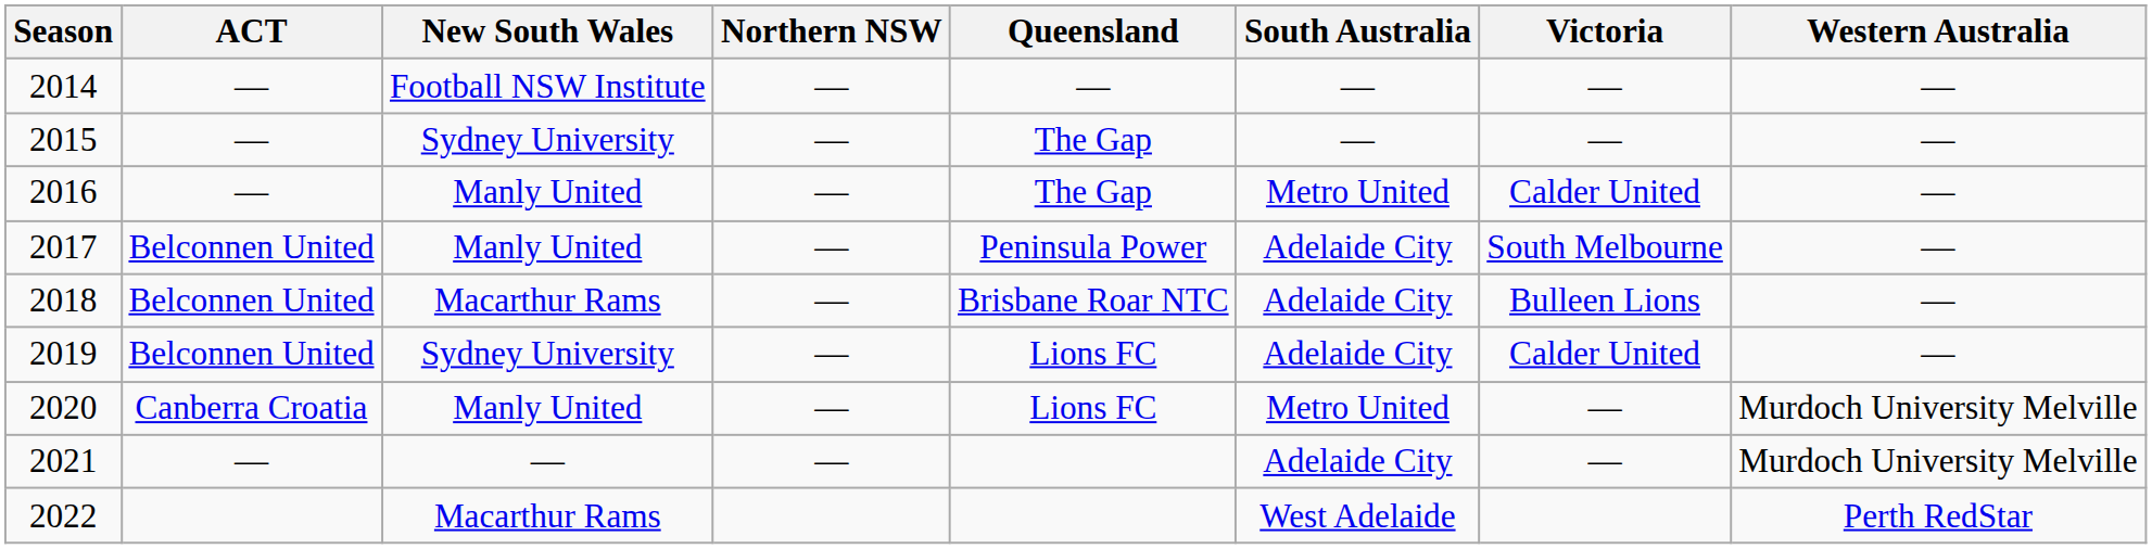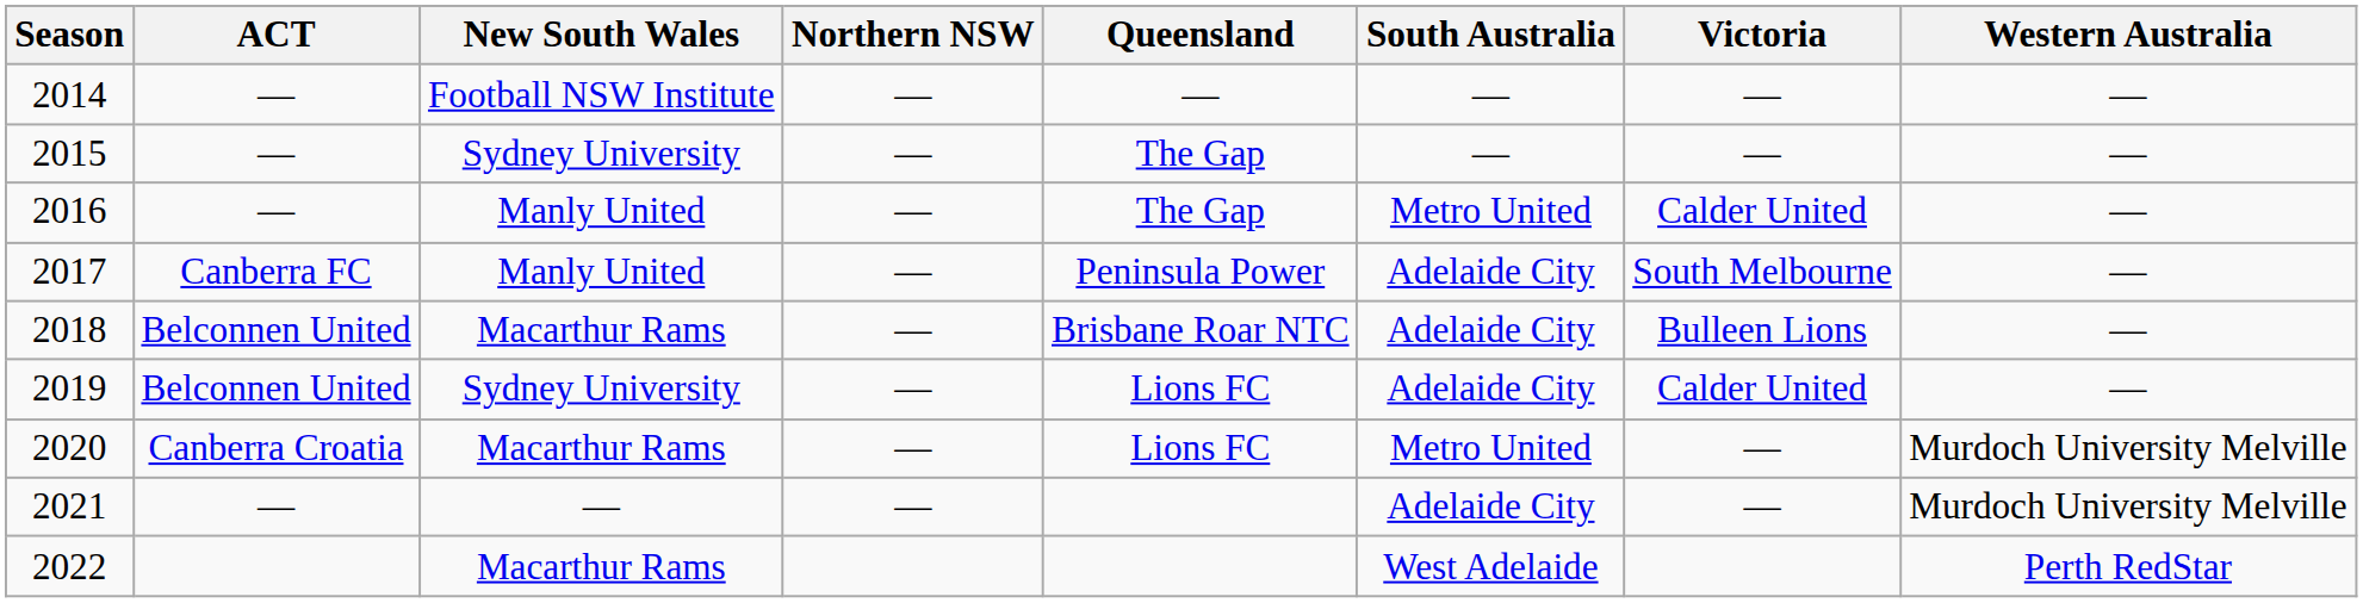2017 | ACT: Belconnen United -> Canberra FC
2020 | New South Wales: Manly United -> Macarthur Rams
